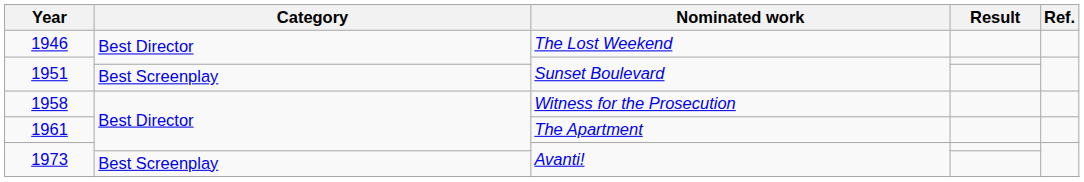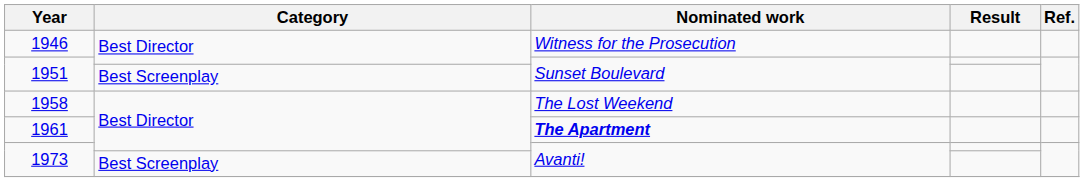1946 | Nominated work: The Lost Weekend -> Witness for the Prosecution
1958 | Nominated work: Witness for the Prosecution -> The Lost Weekend
1961 | Nominated work: normal -> bold
